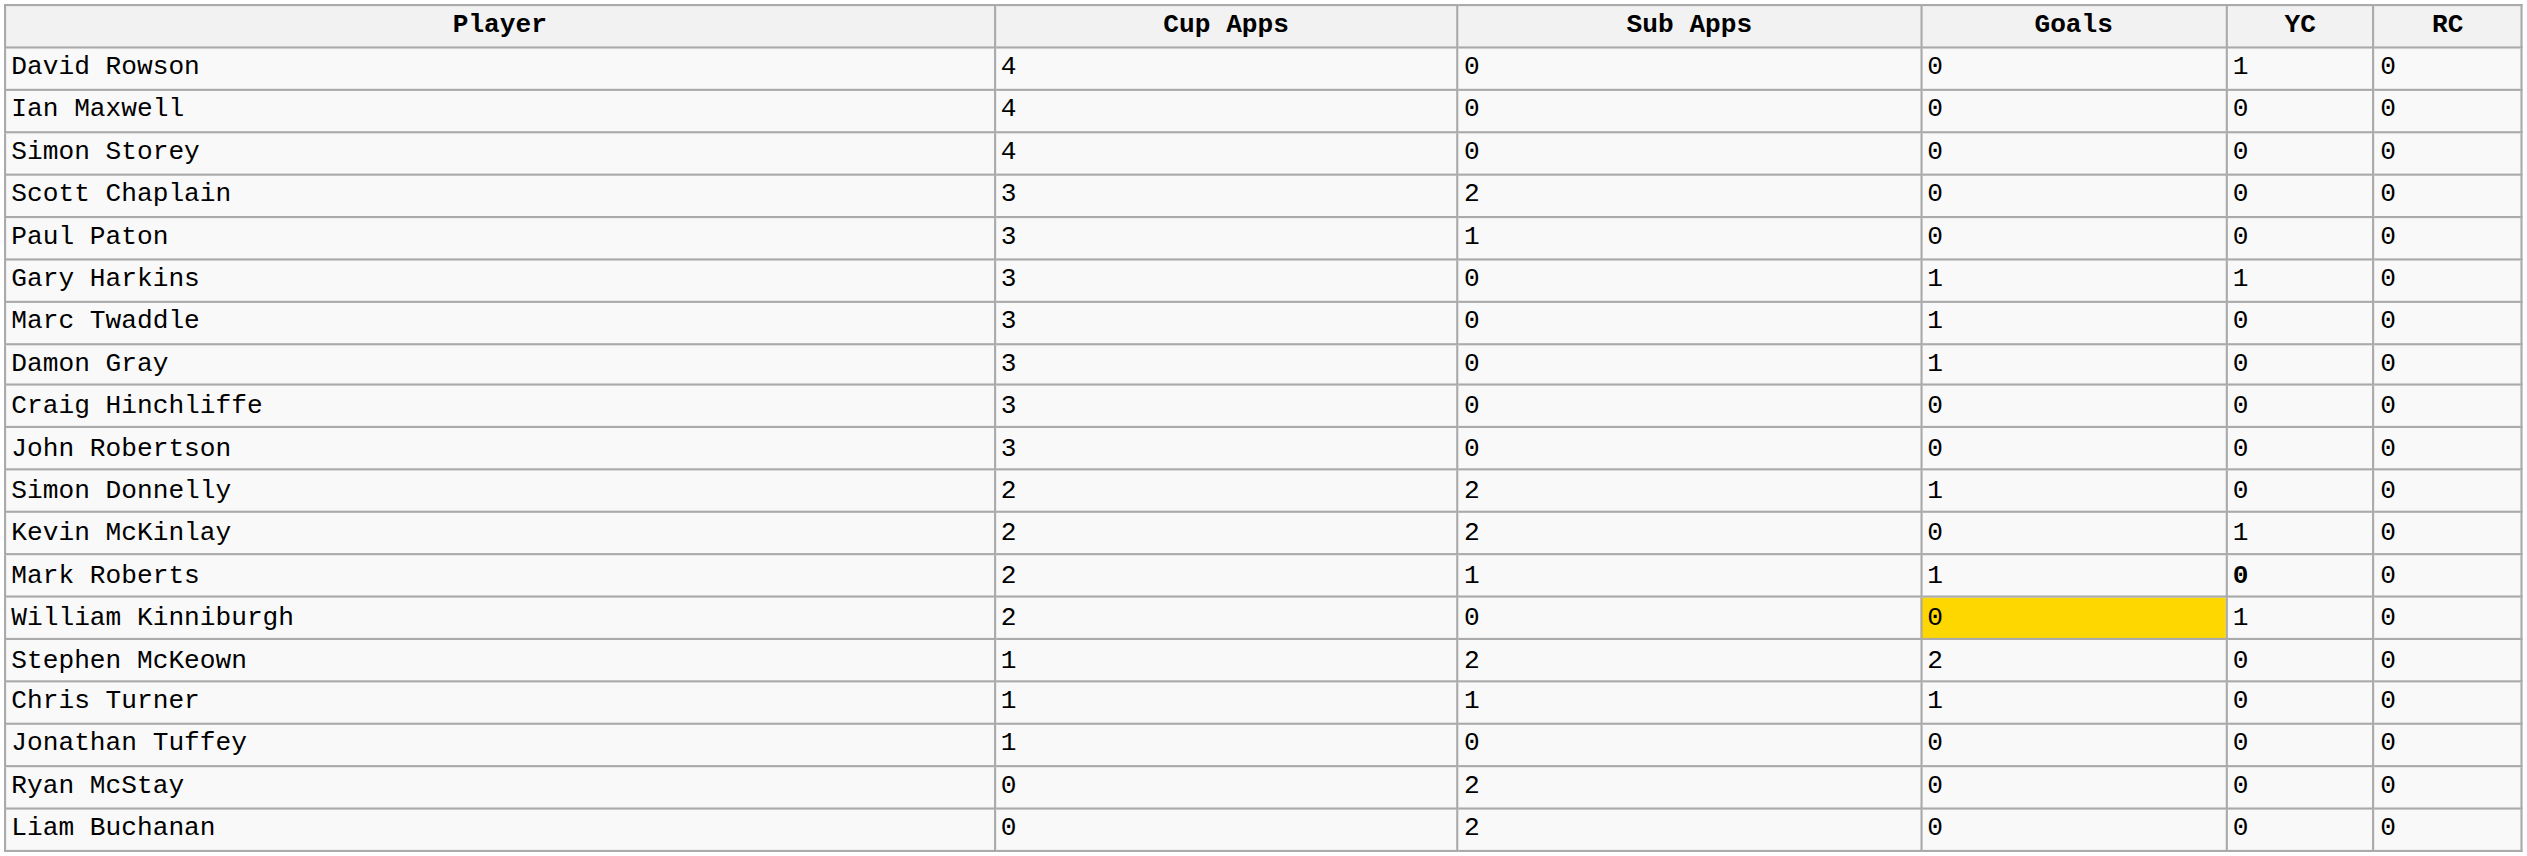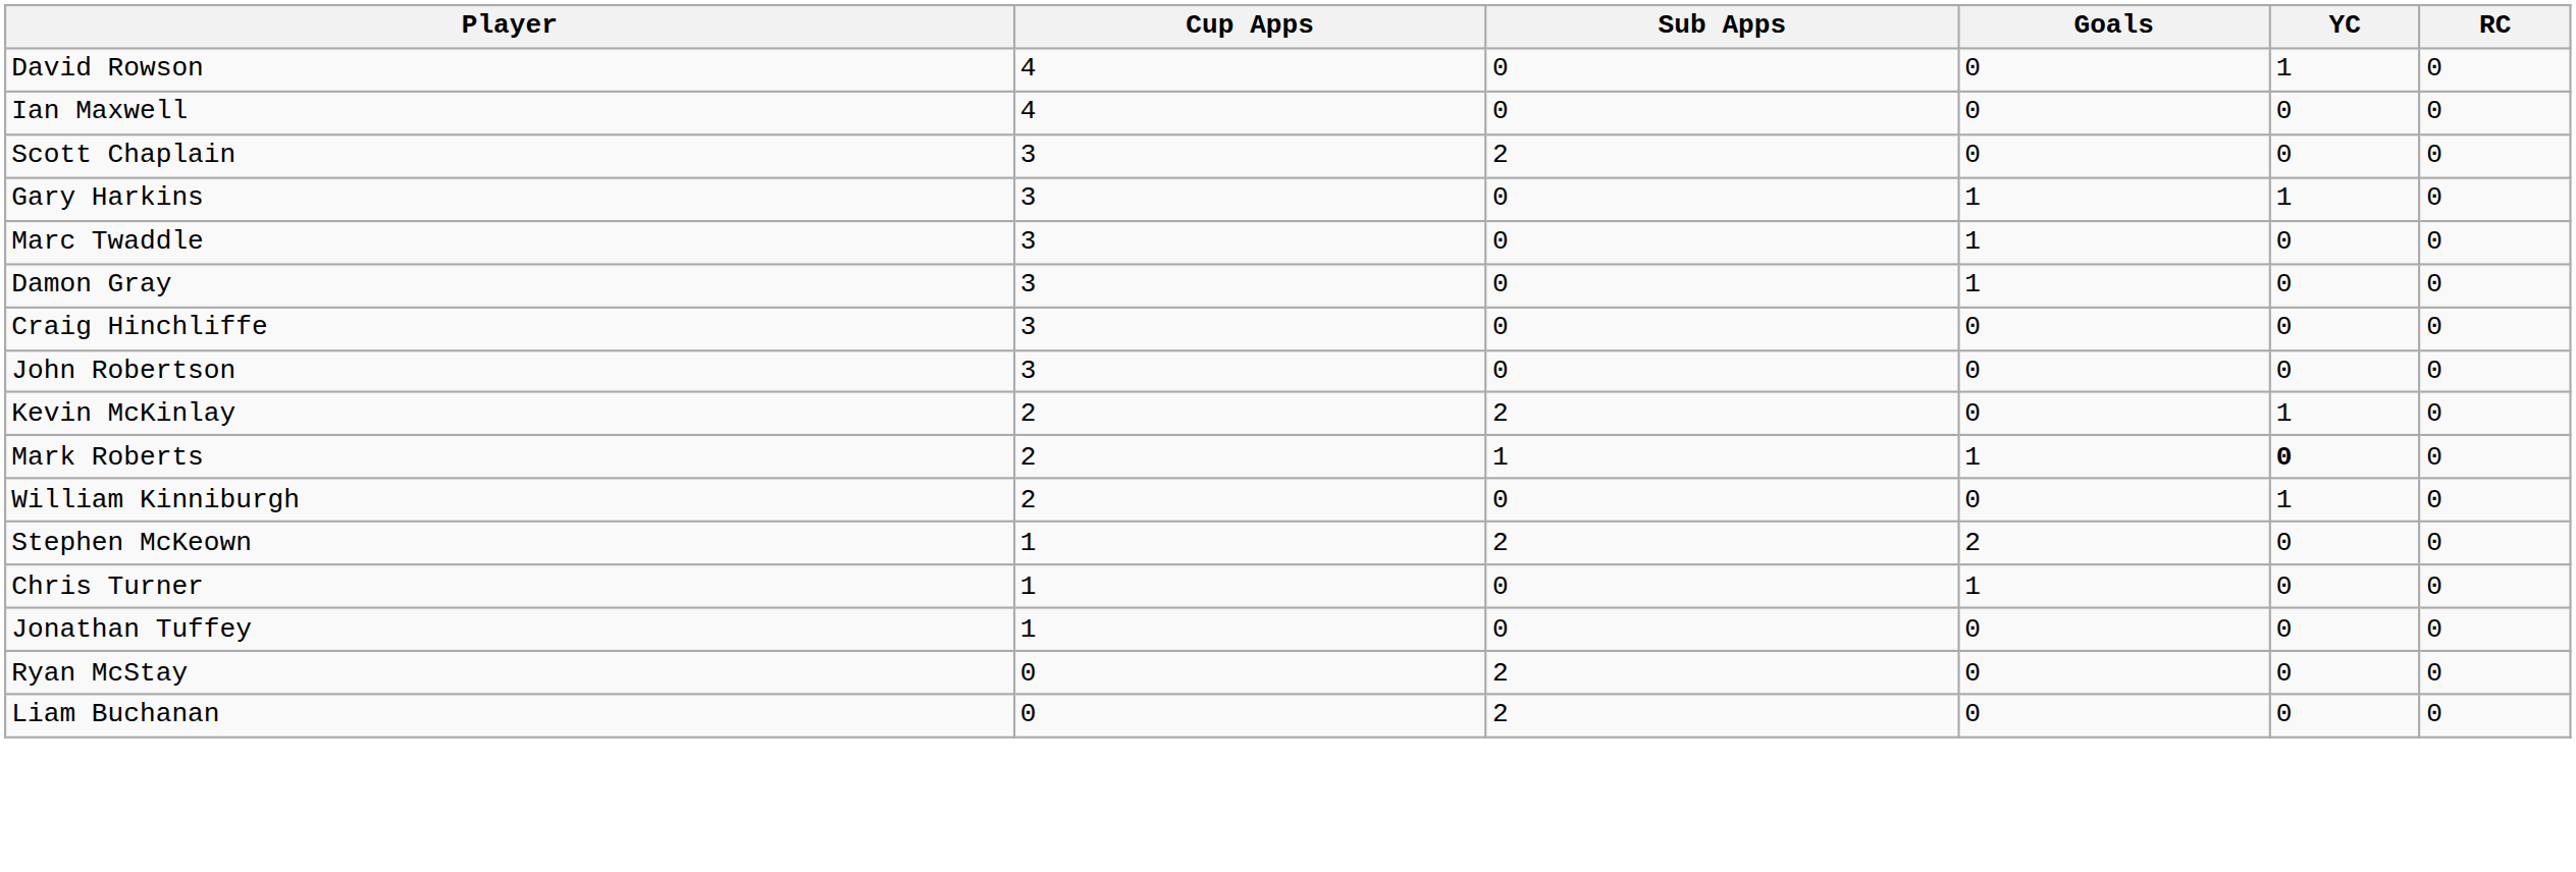- row: Simon Storey | 4 | 0 | 0 | 0 | 0
- row: Paul Paton | 3 | 1 | 0 | 0 | 0
- row: Simon Donnelly | 2 | 2 | 1 | 0 | 0
William Kinniburgh | Goals: gold background -> no background
Chris Turner | Sub Apps: 1 -> 0
